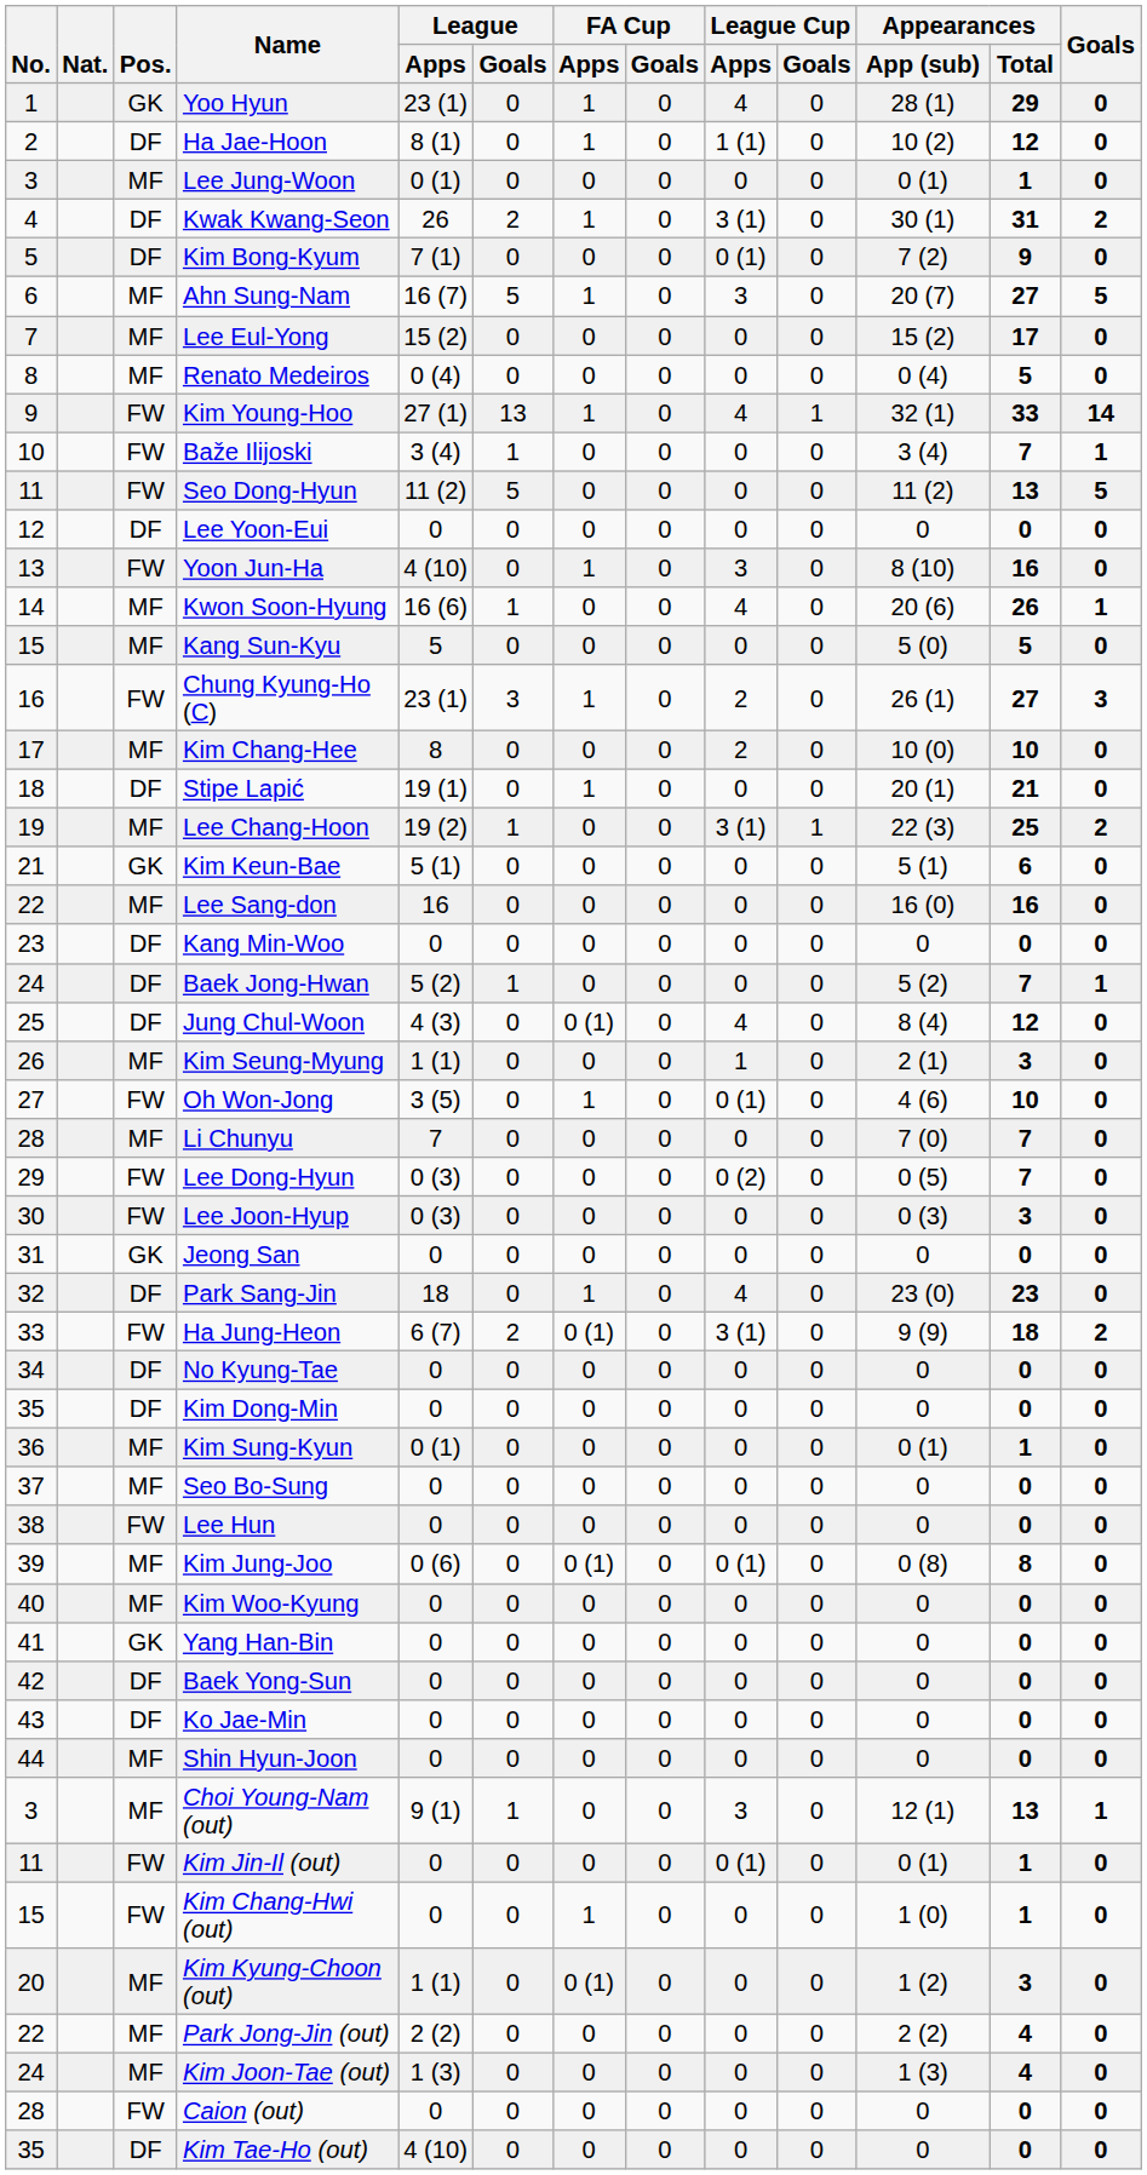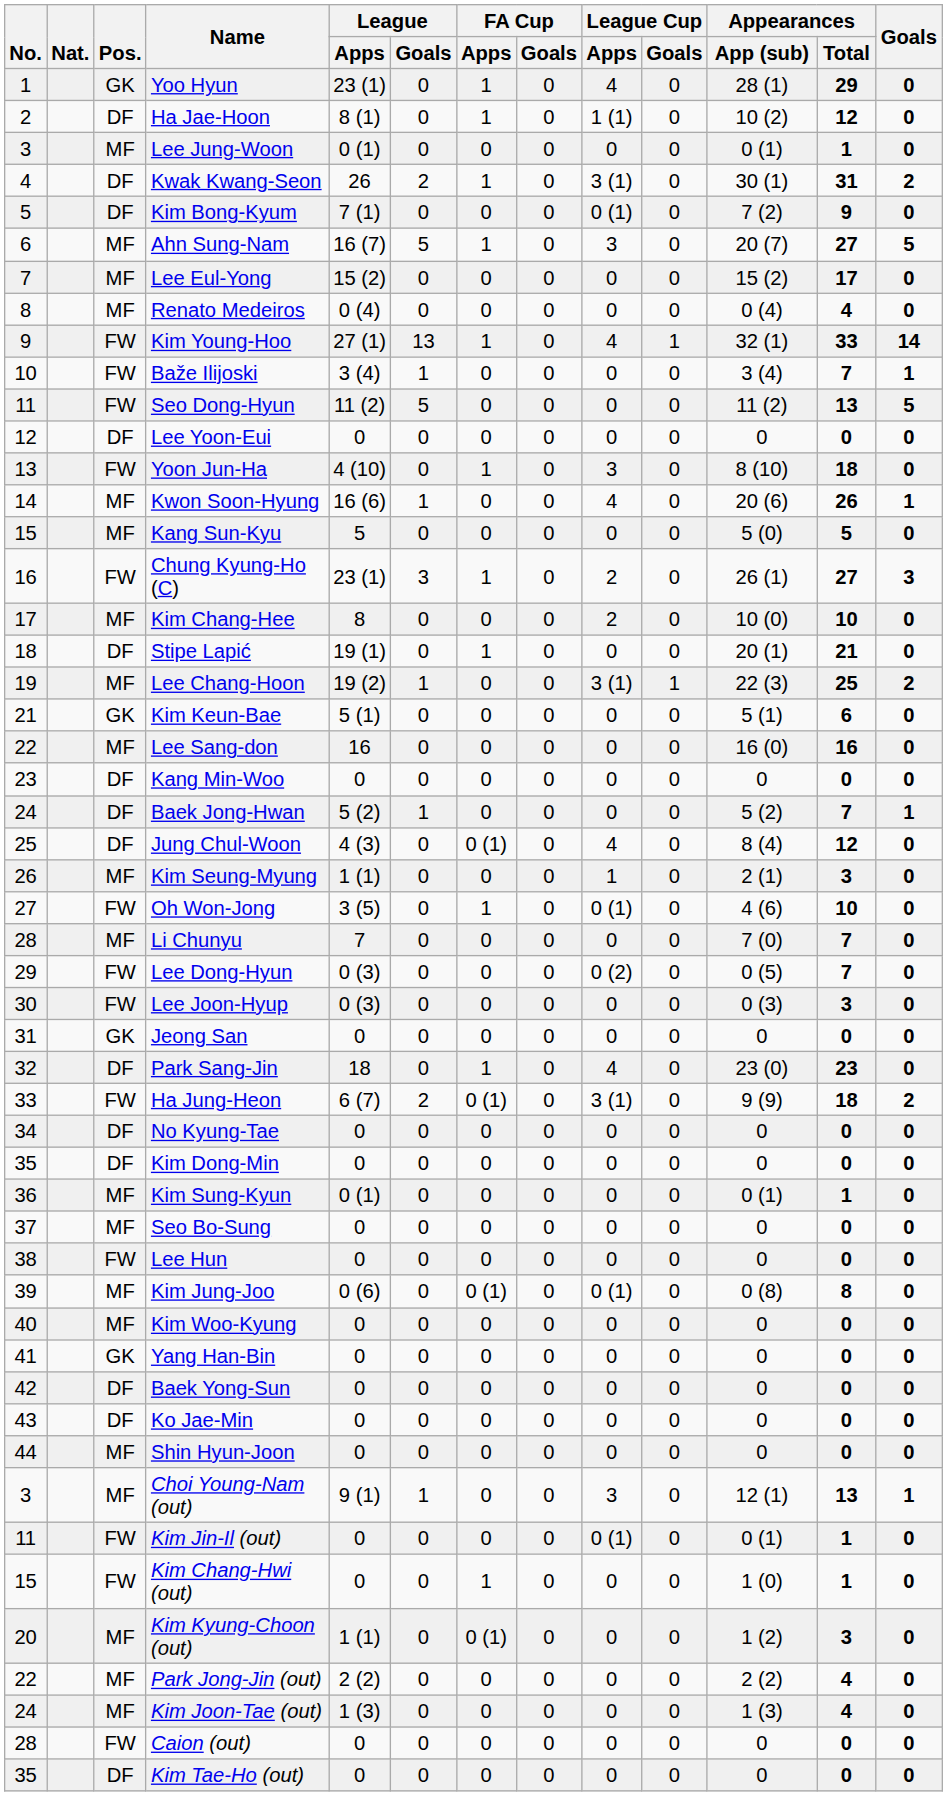Renato Medeiros | Appearances / Total: 5 -> 4
Yoon Jun-Ha | Appearances / Total: 16 -> 18
Kim Tae-Ho (out) | League / Apps: 4 (10) -> 0
